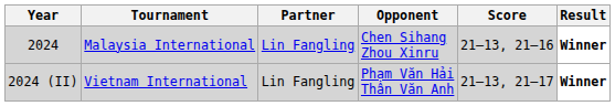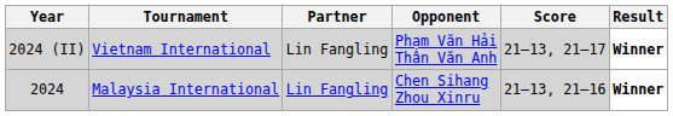rows swapped: 2024 <-> 2024 (II)
